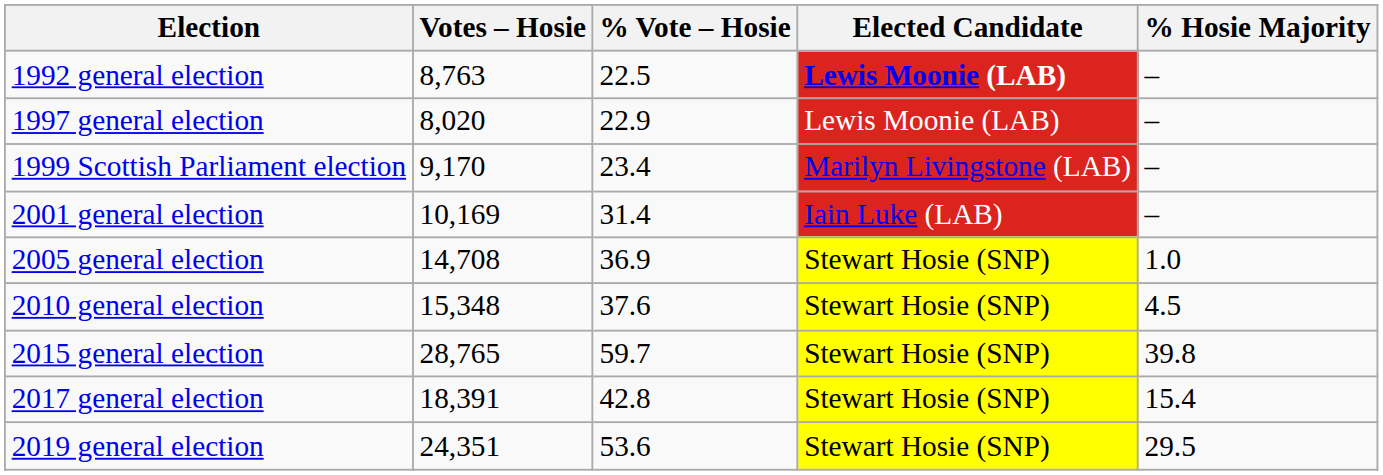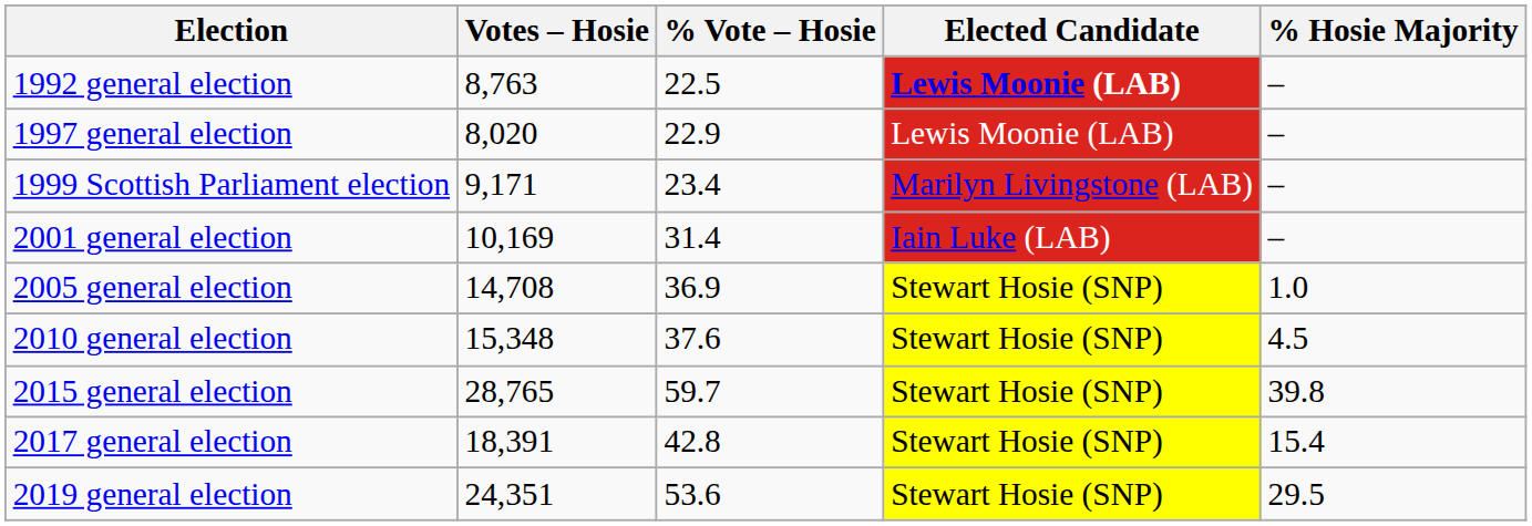1999 Scottish Parliament election | Votes – Hosie: 9,170 -> 9,171
